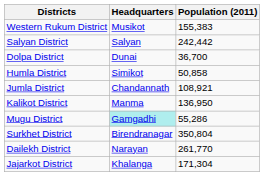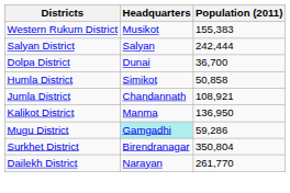Salyan District | Population (2011): 242,442 -> 242,444
Mugu District | Population (2011): 55,286 -> 59,286
- row: Jajarkot District | Khalanga | 171,304
